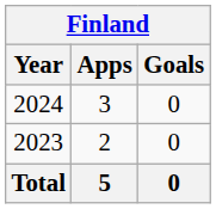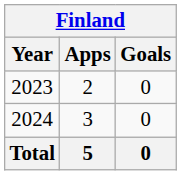rows swapped: 2023 <-> 2024
